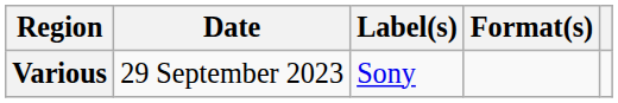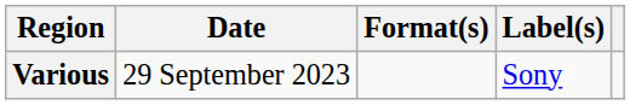columns swapped: Format(s) <-> Label(s)
